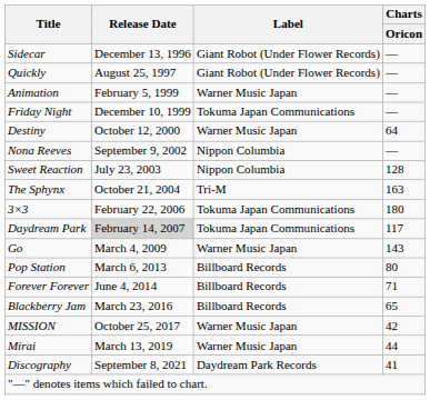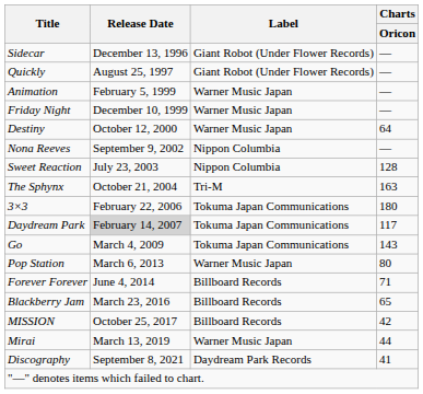Friday Night | Label: Tokuma Japan Communications -> Warner Music Japan
Go | Label: Warner Music Japan -> Tokuma Japan Communications
Pop Station | Label: Billboard Records -> Warner Music Japan
MISSION | Label: Warner Music Japan -> Billboard Records
